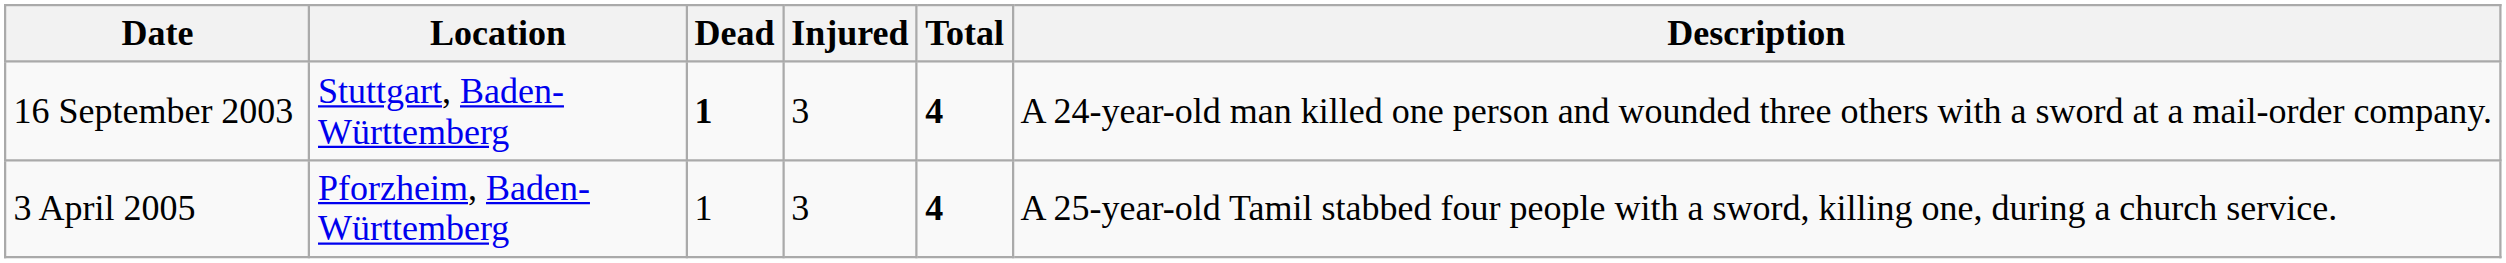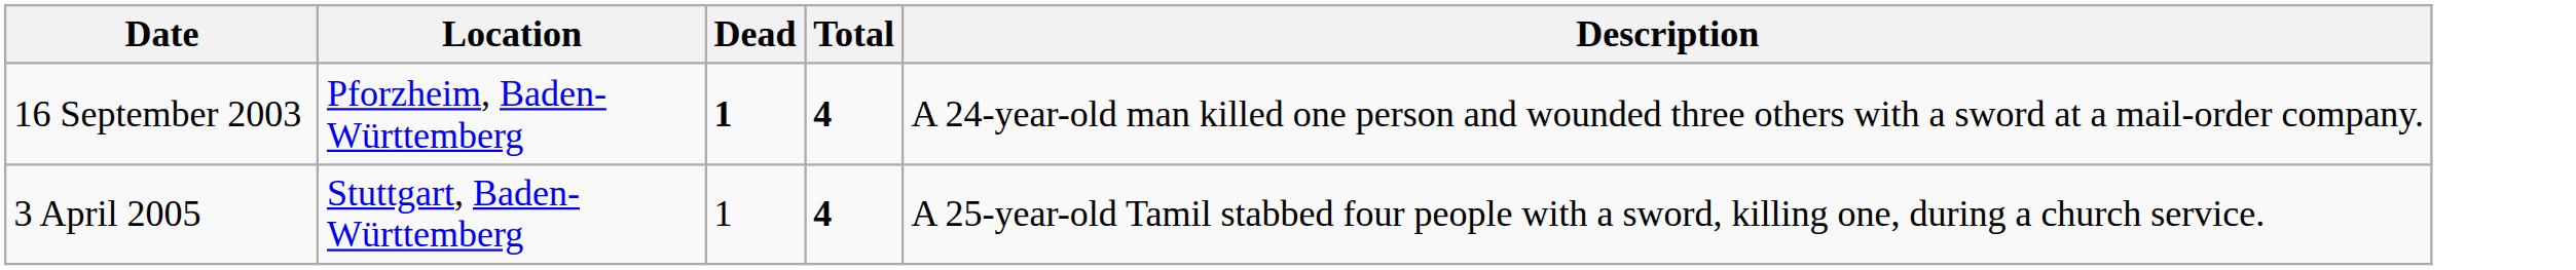- column: Injured | 3 | 3
16 September 2003 | Location: Stuttgart, Baden-Württemberg -> Pforzheim, Baden-Württemberg
3 April 2005 | Location: Pforzheim, Baden-Württemberg -> Stuttgart, Baden-Württemberg
